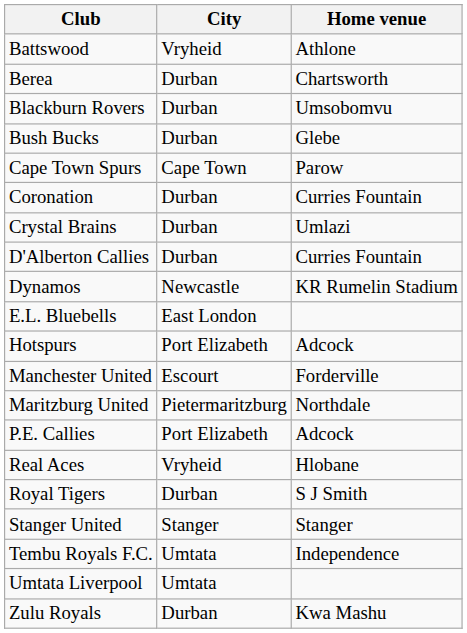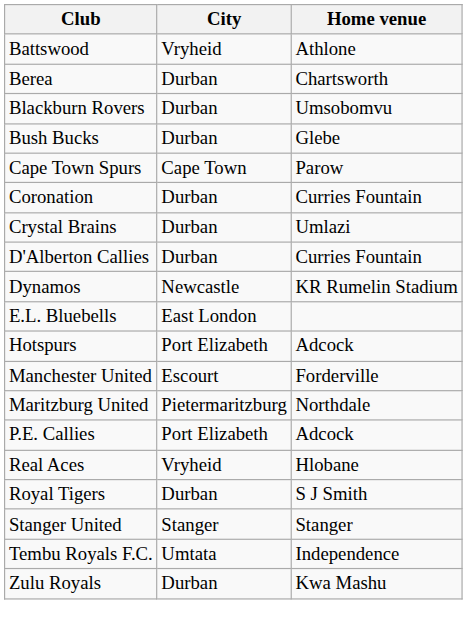- row: Umtata Liverpool | Umtata
